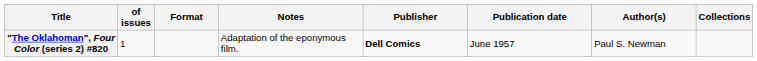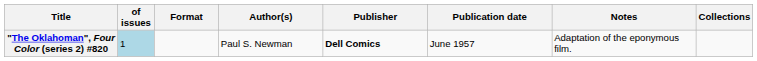columns swapped: Author(s) <-> Notes
"The Oklahoman", Four Color (series 2) #820 | of issues: no background -> lightblue background
